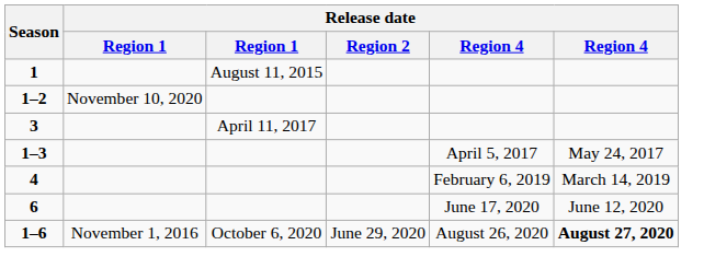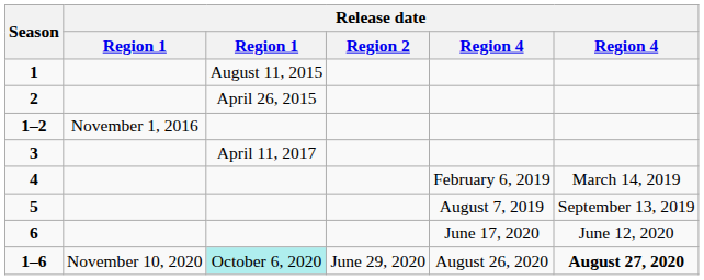+ row: 2 | April 26, 2015
1–2 | column 2: November 10, 2020 -> November 1, 2016
- row: 1–3 | April 5, 2017 | May 24, 2017
+ row: 5 | August 7, 2019 | September 13, 2019
1–6 | column 2: November 1, 2016 -> November 10, 2020
1–6 | column 3: no background -> paleturquoise background
